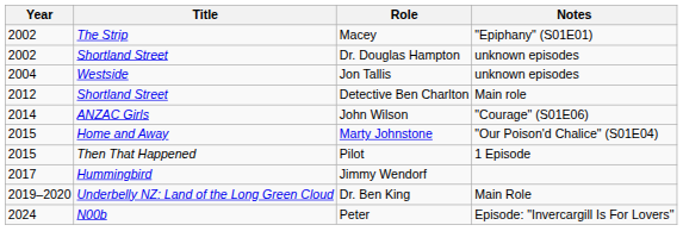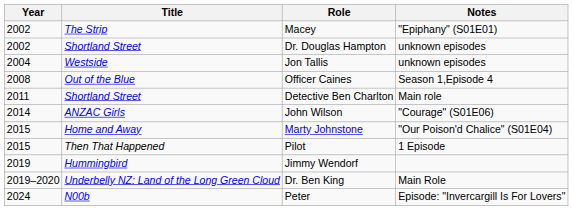+ row: 2008 | Out of the Blue | Officer Caines | Season 1,Episode 4
Detective Ben Charlton | Year: 2012 -> 2011
Jimmy Wendorf | Year: 2017 -> 2019
